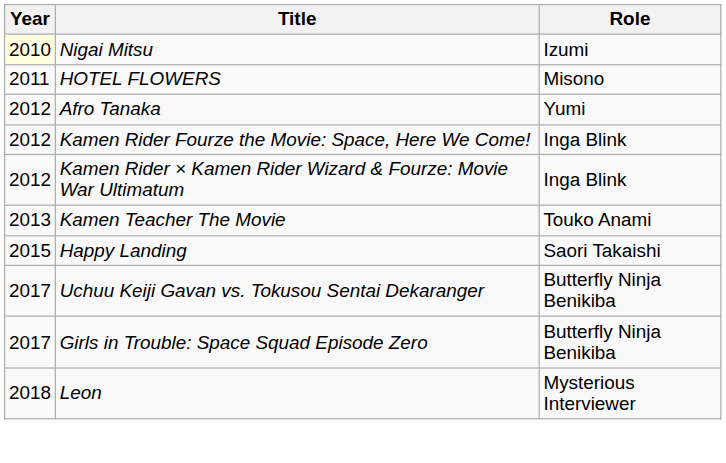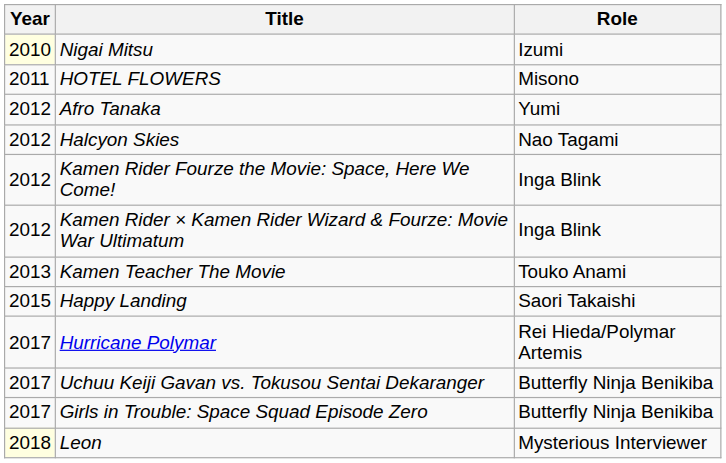+ row: 2012 | Halcyon Skies | Nao Tagami
+ row: 2017 | Hurricane Polymar | Rei Hieda/Polymar Artemis
Leon | Year: no background -> lightyellow background
